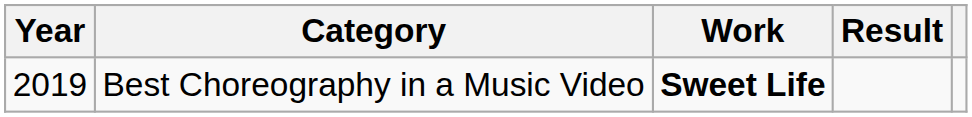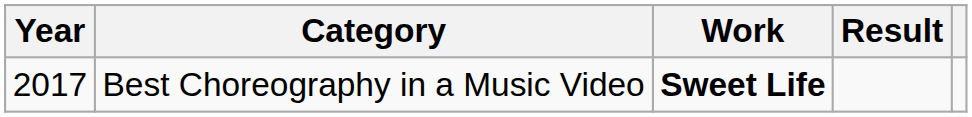Best Choreography in a Music Video | Year: 2019 -> 2017
